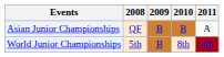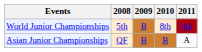rows swapped: Asian Junior Championships <-> World Junior Championships
